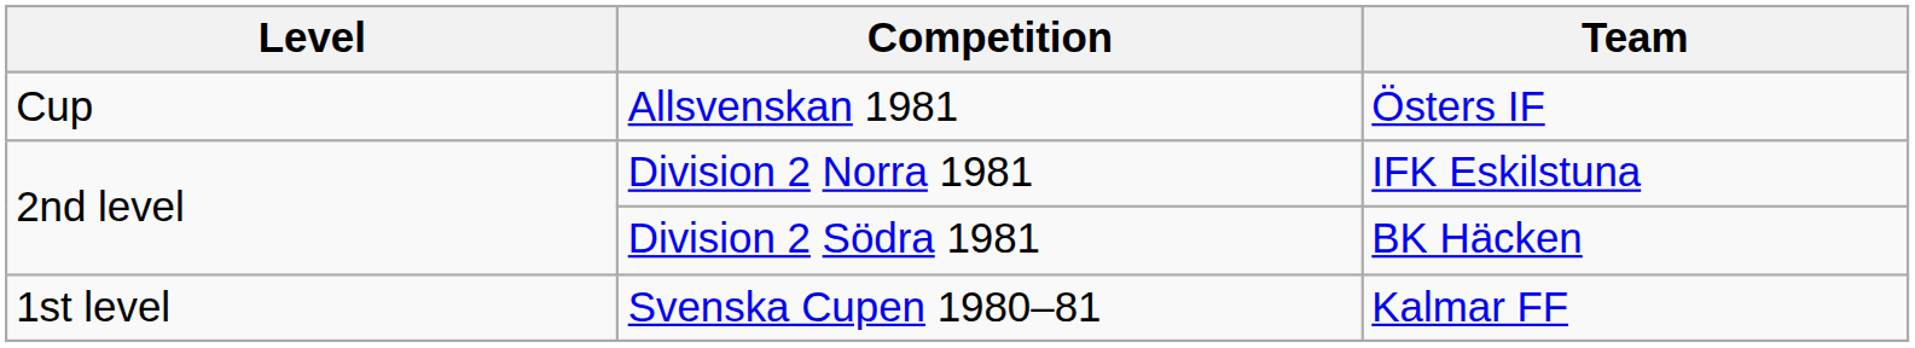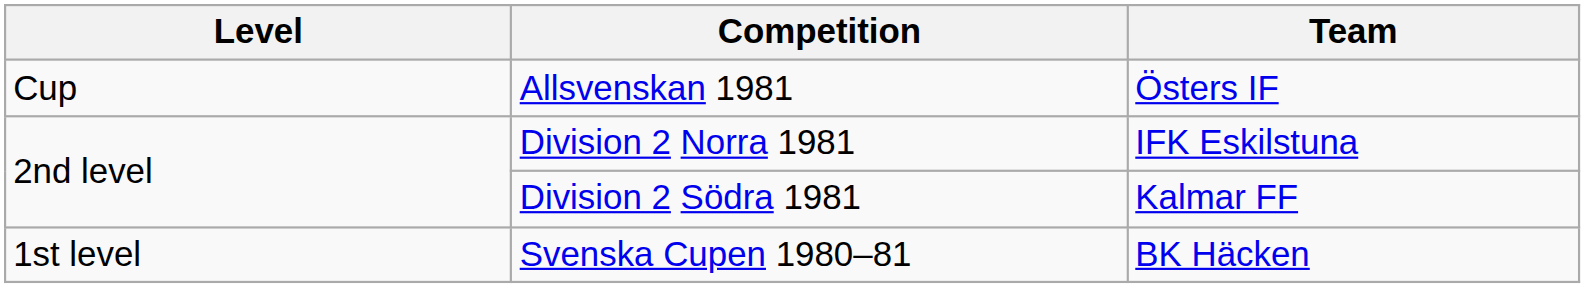Division 2 Södra 1981 | Team: BK Häcken -> Kalmar FF
Svenska Cupen 1980–81 | Team: Kalmar FF -> BK Häcken
